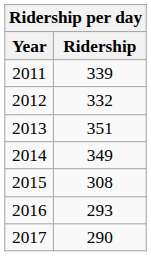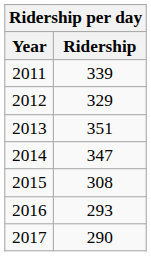2012 | Ridership: 332 -> 329
2014 | Ridership: 349 -> 347
